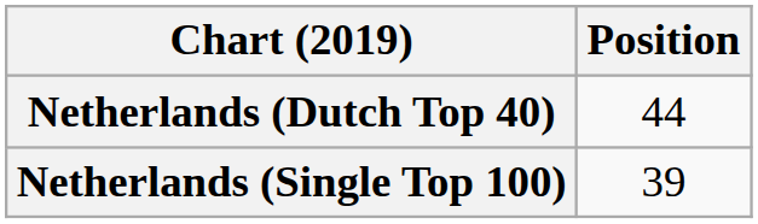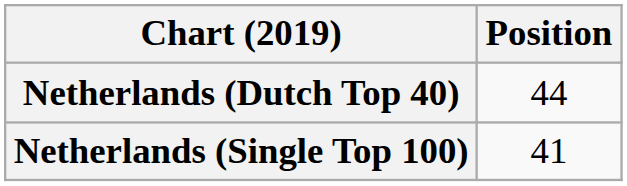Netherlands (Single Top 100) | Position: 39 -> 41
